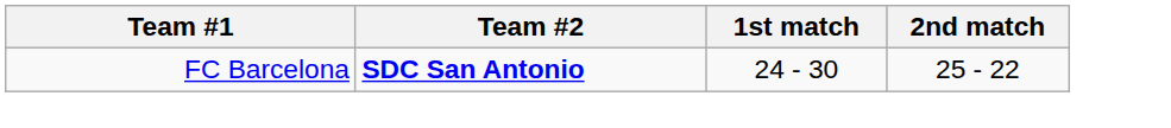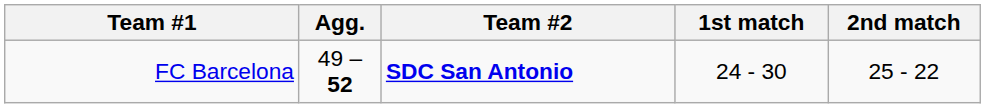+ column: Agg. | 49 – 52
